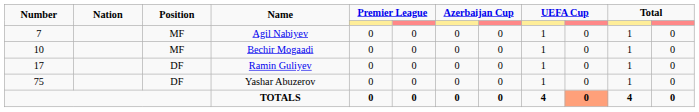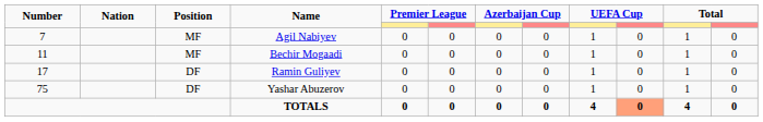Bechir Mogaadi | Number: 10 -> 11
